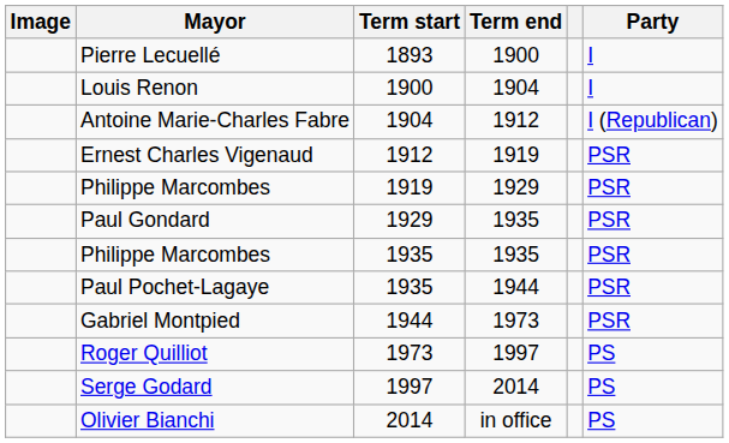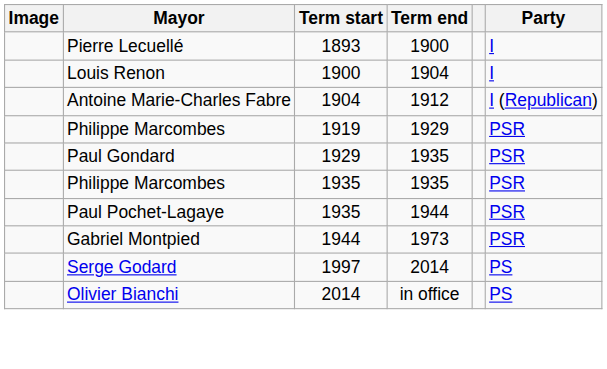- row: Ernest Charles Vigenaud | 1912 | 1919 | PSR
- row: Roger Quilliot | 1973 | 1997 | PS
